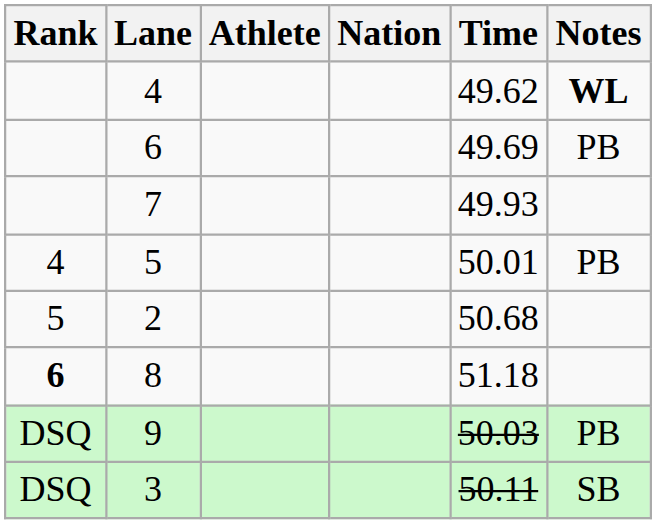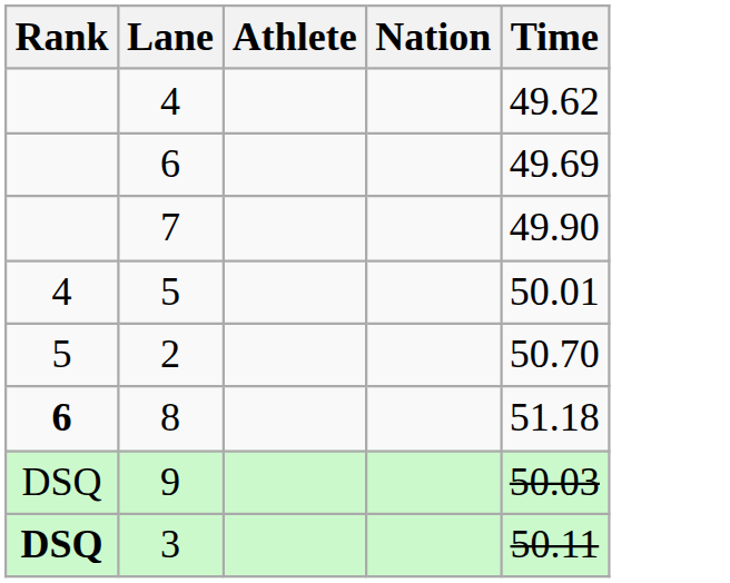- column: Notes | WL | PB | PB | PB | SB
7 | Time: 49.93 -> 49.90
2 | Time: 50.68 -> 50.70
3 | Rank: normal -> bold
